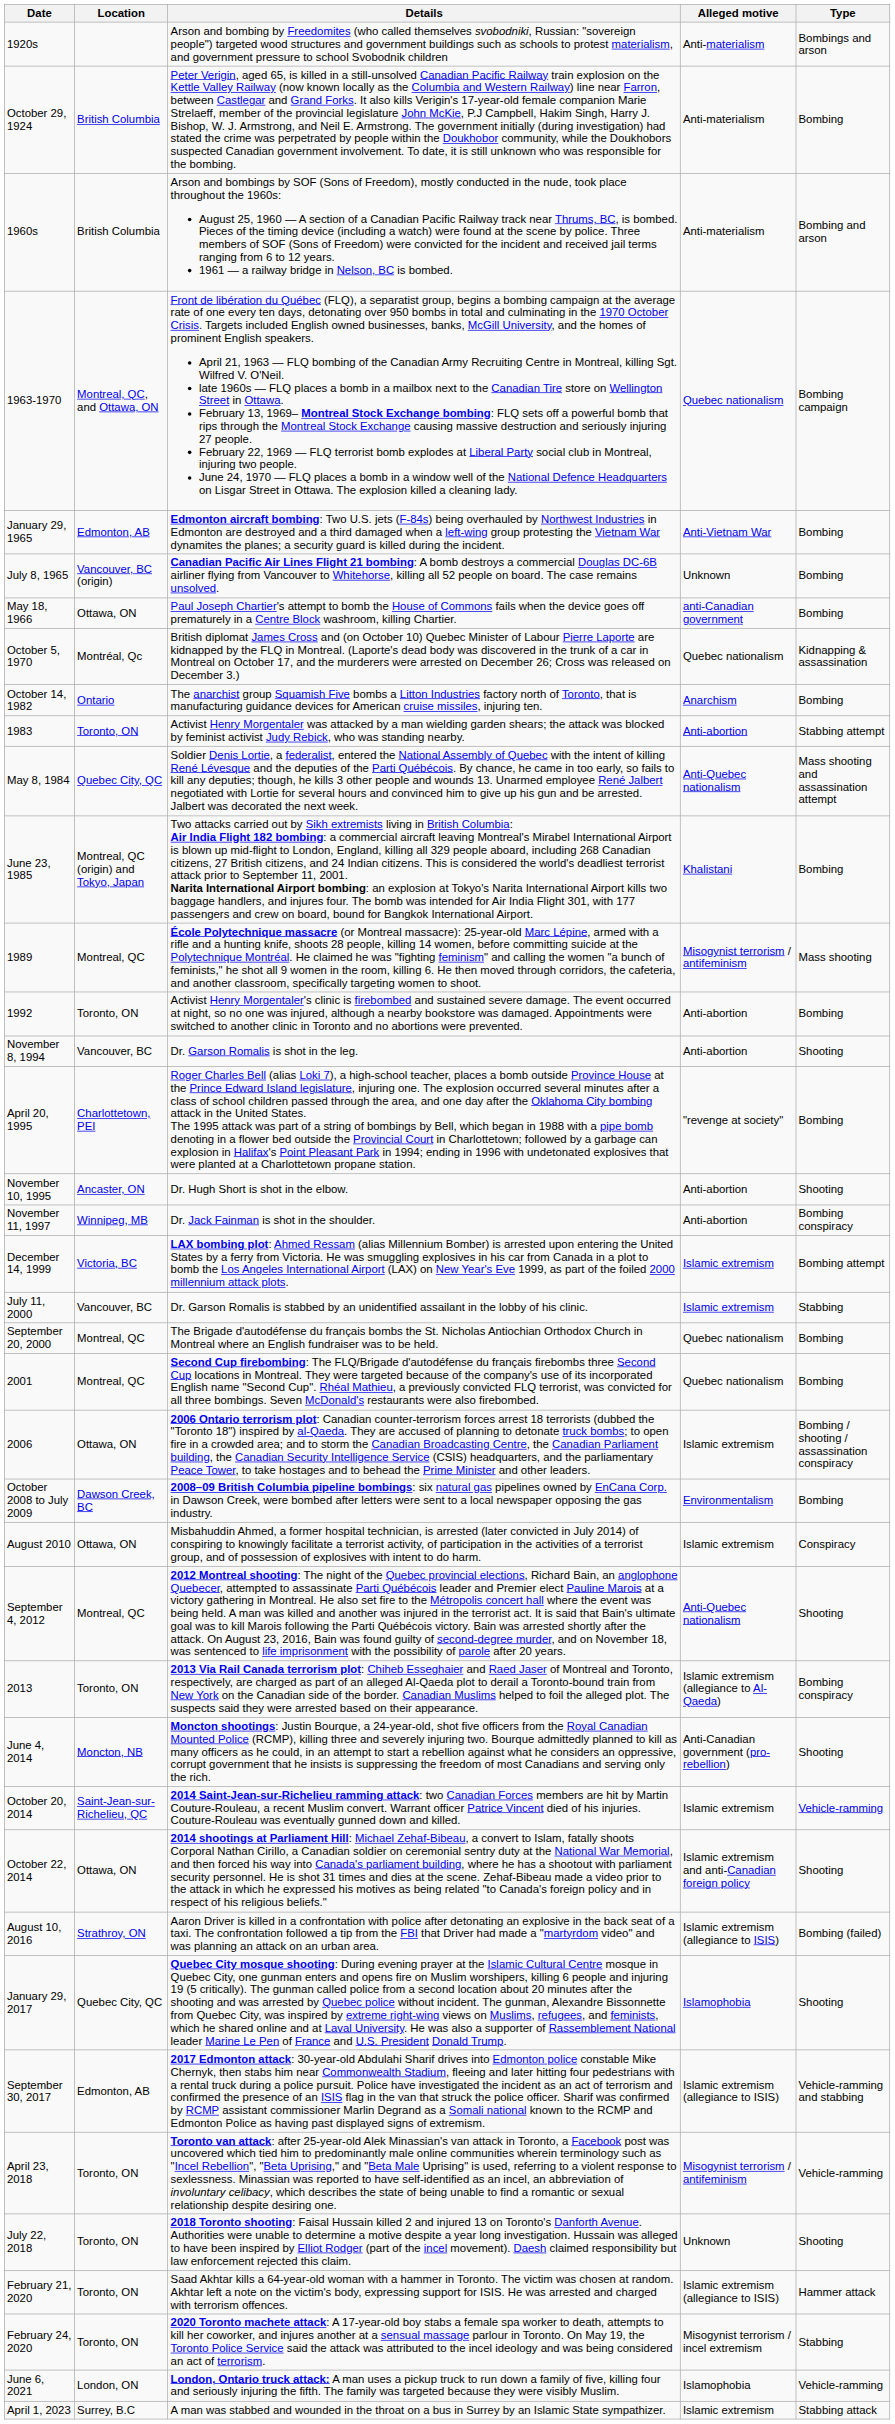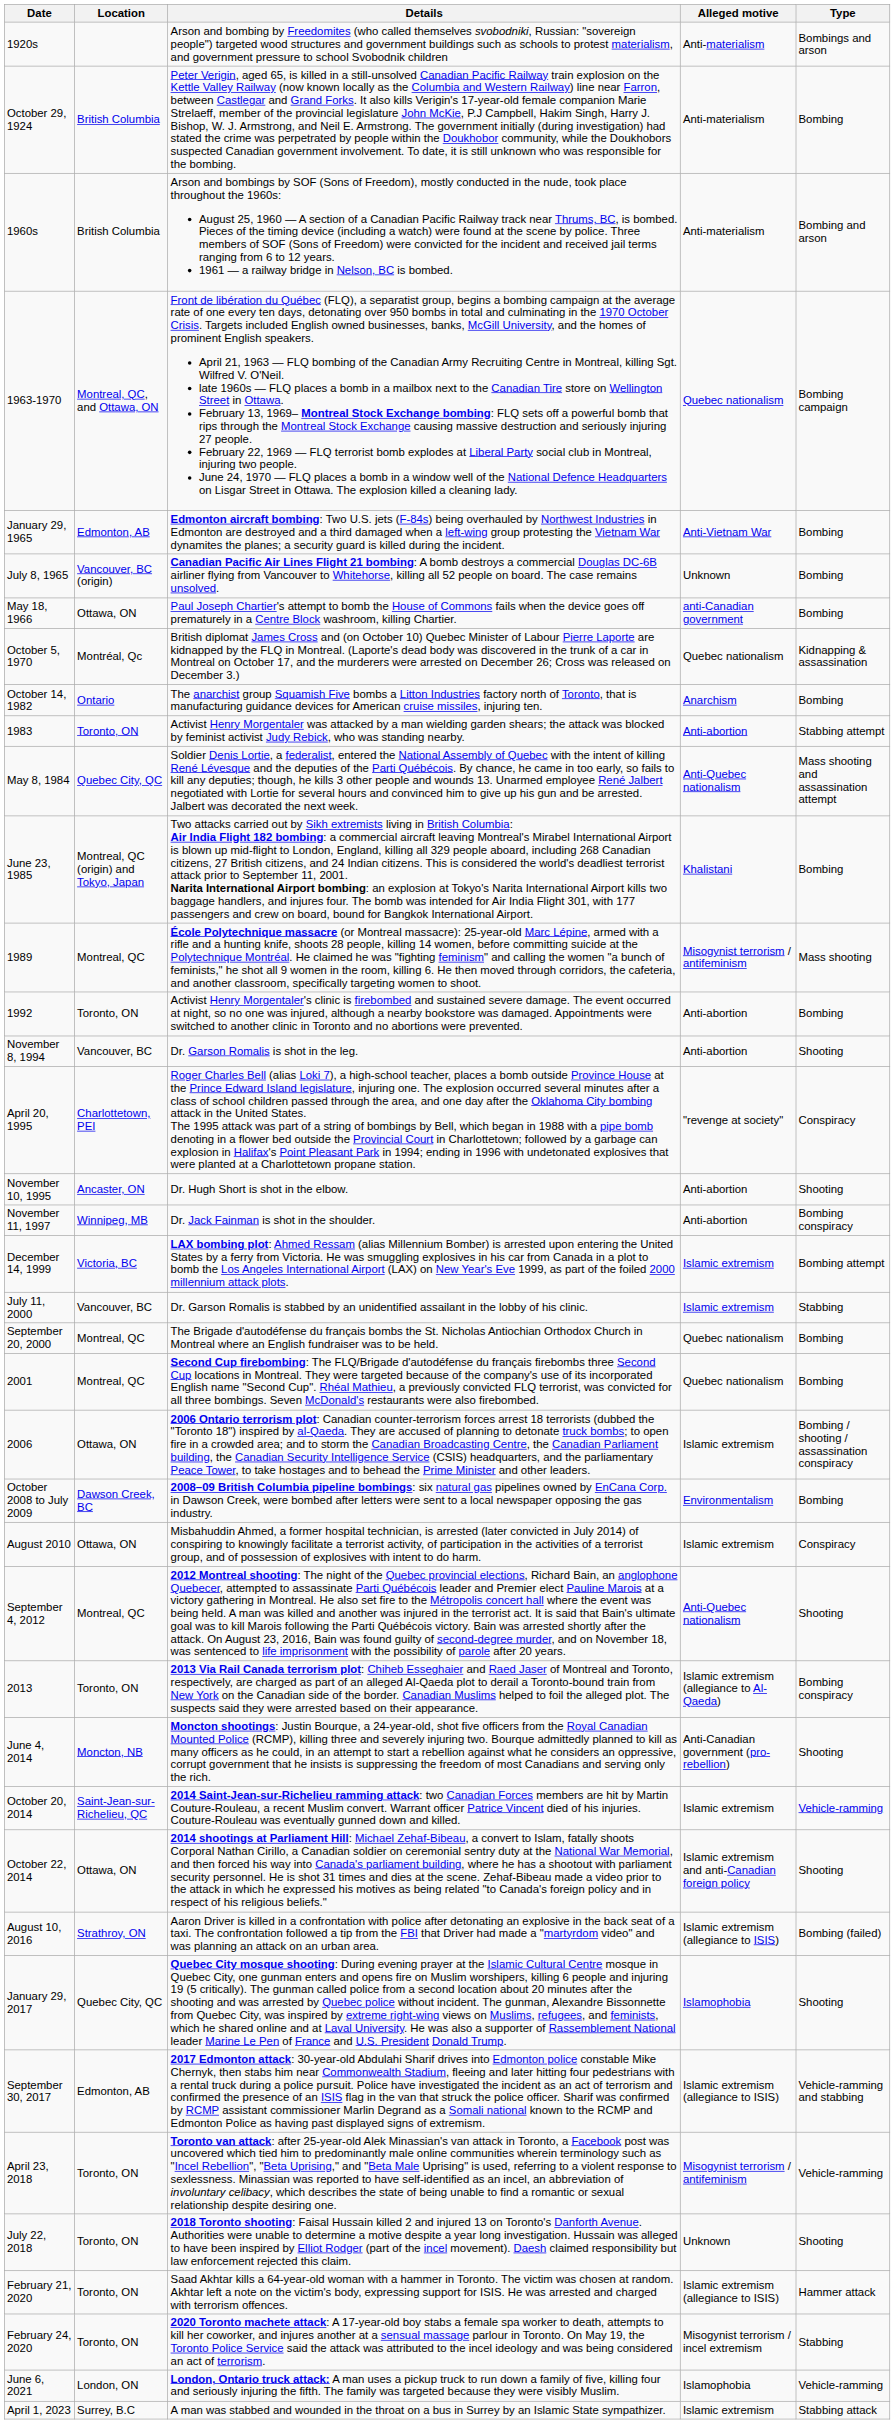April 20, 1995 | Type: Bombing -> Conspiracy
